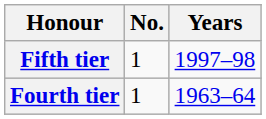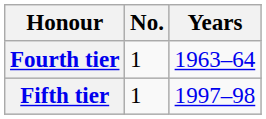rows swapped: Fourth tier <-> Fifth tier
